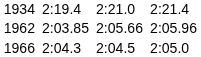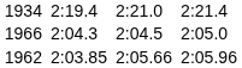rows swapped: 1962 <-> 1966
